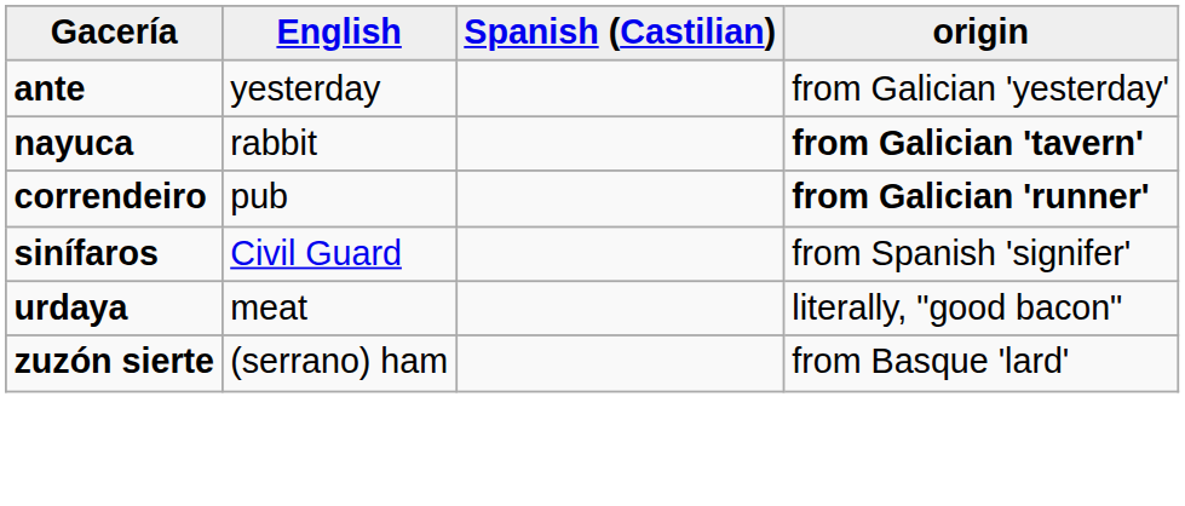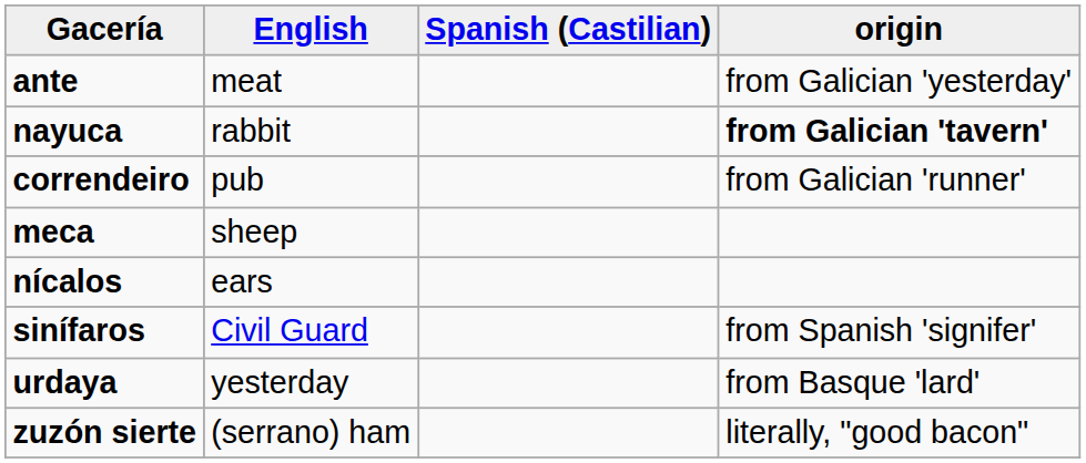ante | English: yesterday -> meat
correndeiro | origin: bold -> normal
+ row: meca | sheep
+ row: nícalos | ears
urdaya | English: meat -> yesterday
urdaya | origin: literally, "good bacon" -> from Basque 'lard'
zuzón sierte | origin: from Basque 'lard' -> literally, "good bacon"
